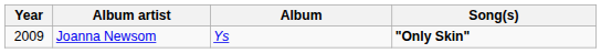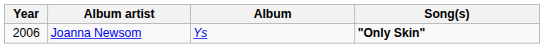Joanna Newsom | Year: 2009 -> 2006
